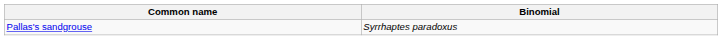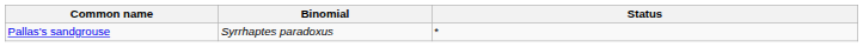+ column: Status | *
